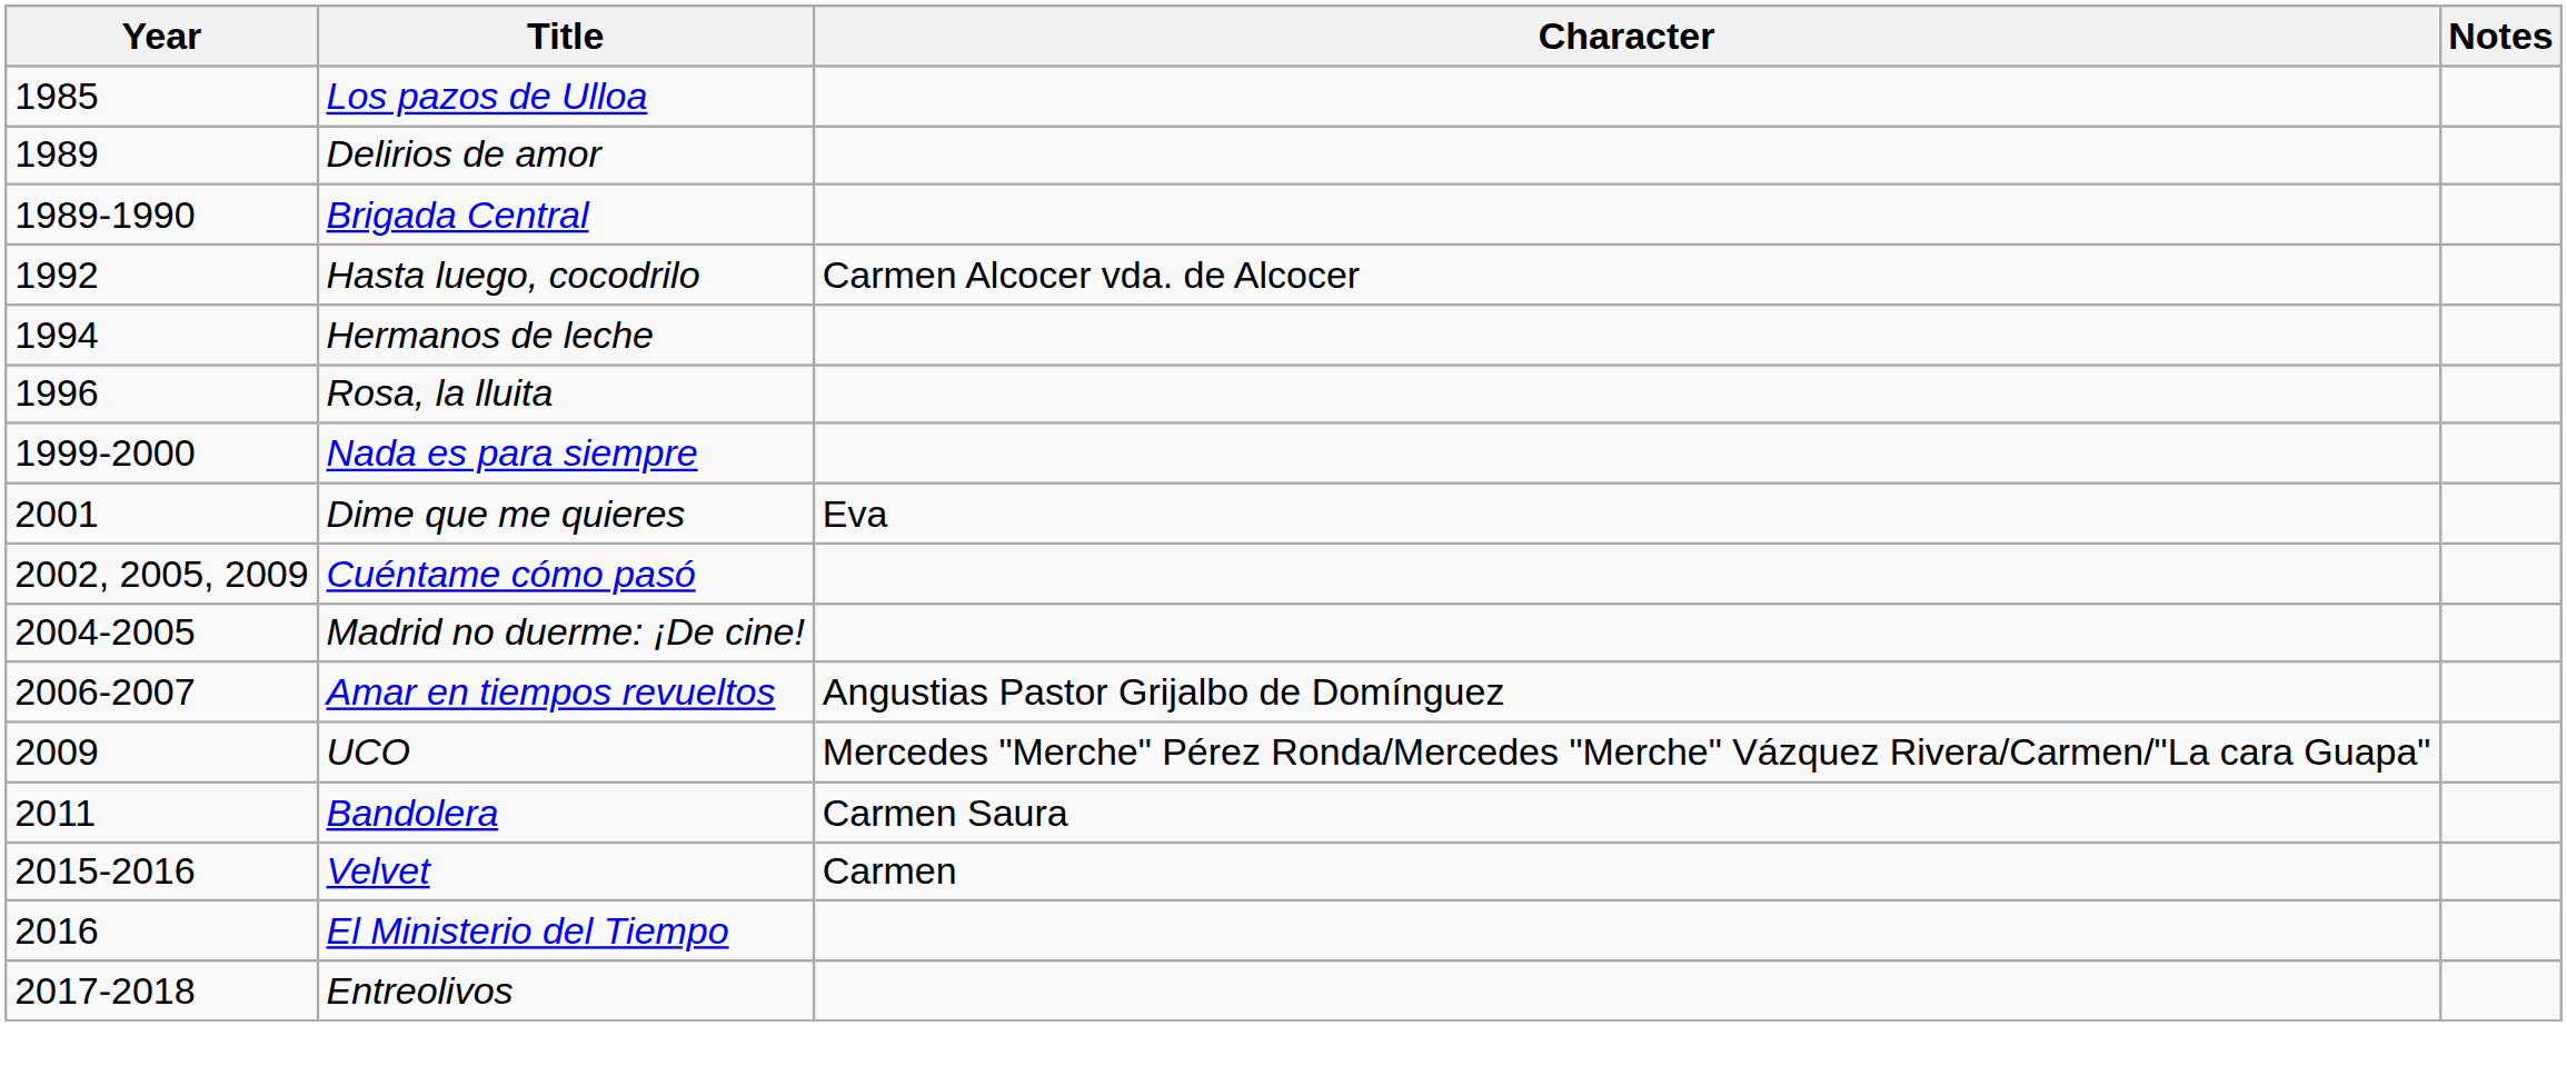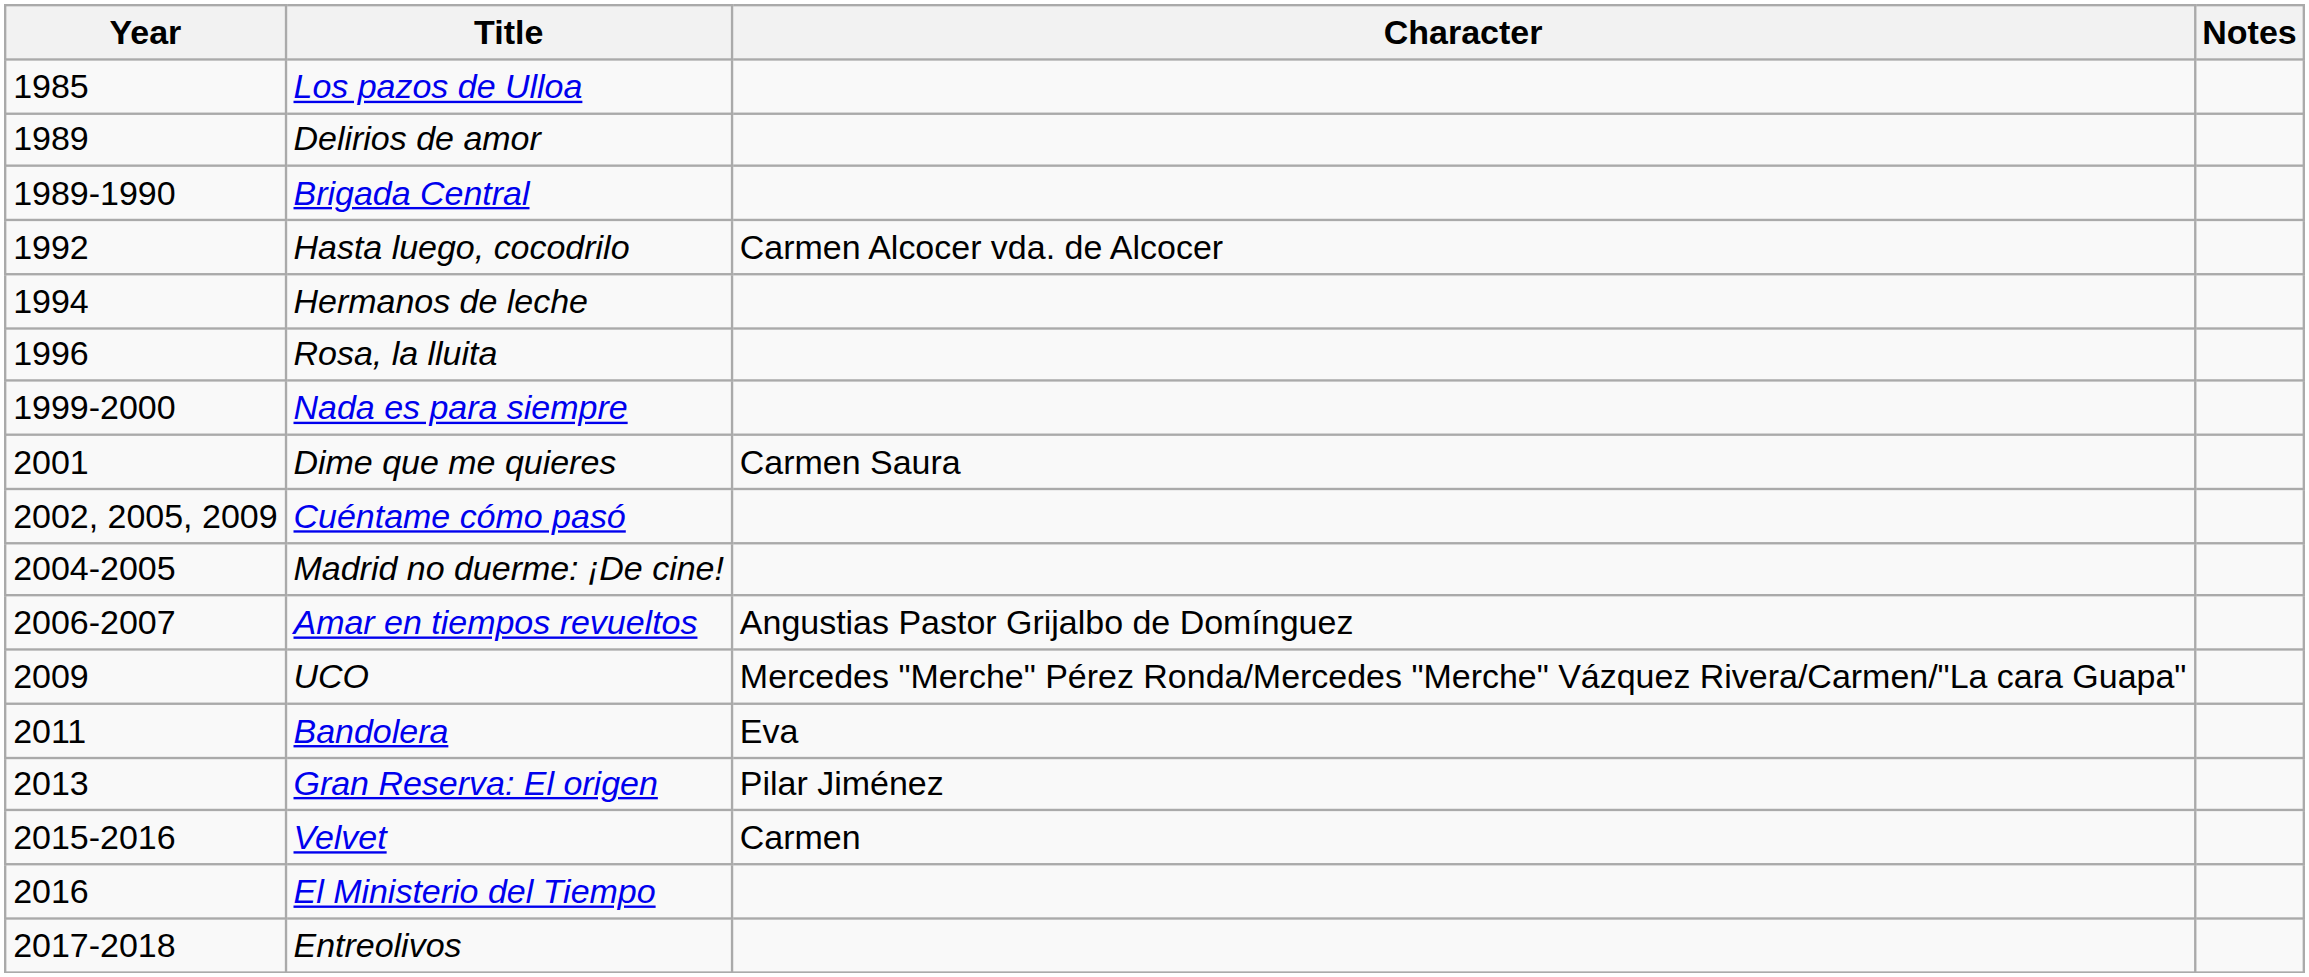Dime que me quieres | Character: Eva -> Carmen Saura
Bandolera | Character: Carmen Saura -> Eva
+ row: 2013 | Gran Reserva: El origen | Pilar Jiménez
